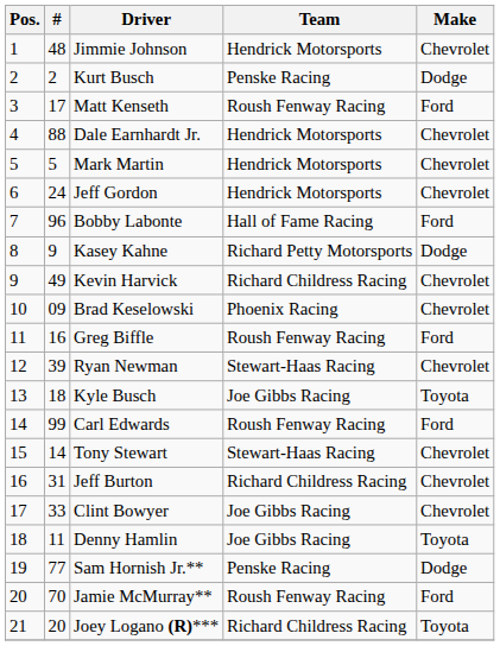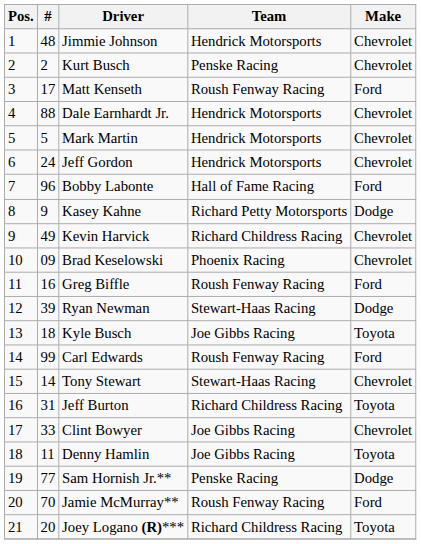Kurt Busch | Make: Dodge -> Chevrolet
Ryan Newman | Make: Chevrolet -> Dodge
Jeff Burton | Make: Chevrolet -> Toyota
